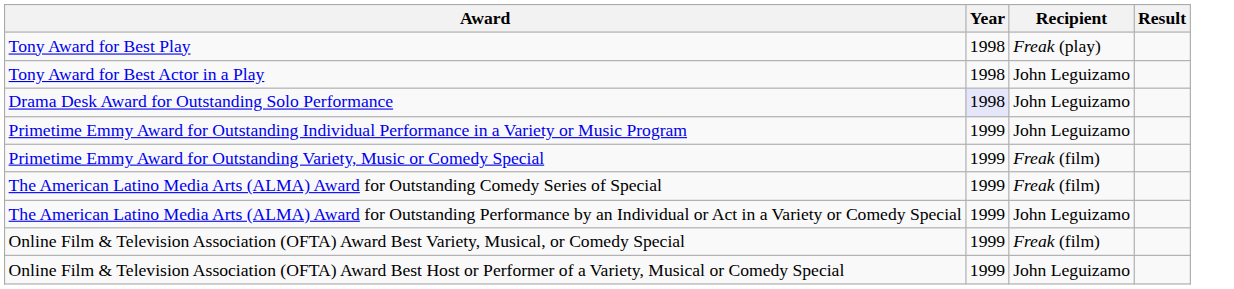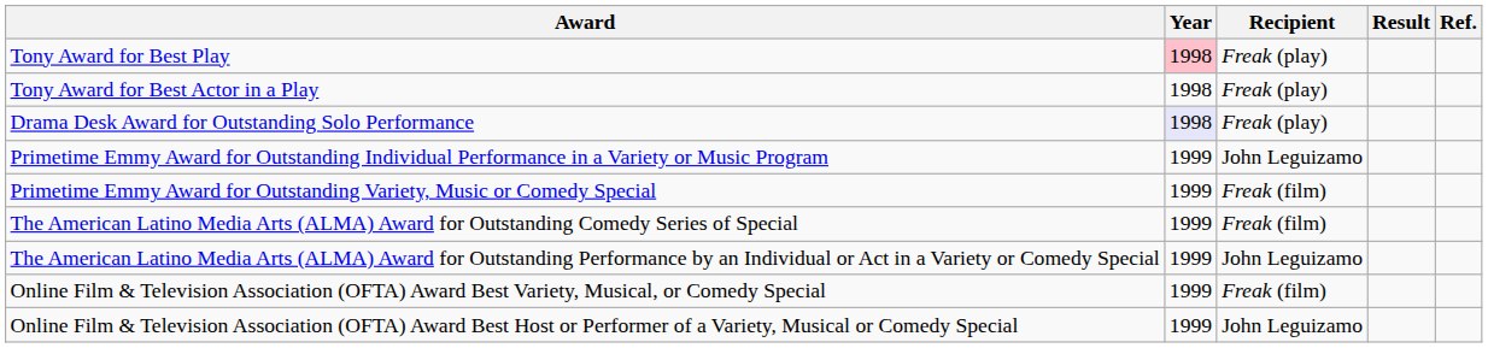+ column: Ref.
Tony Award for Best Play | Year: no background -> pink background
Tony Award for Best Actor in a Play | Recipient: John Leguizamo -> Freak (play)
Drama Desk Award for Outstanding Solo Performance | Recipient: John Leguizamo -> Freak (play)
